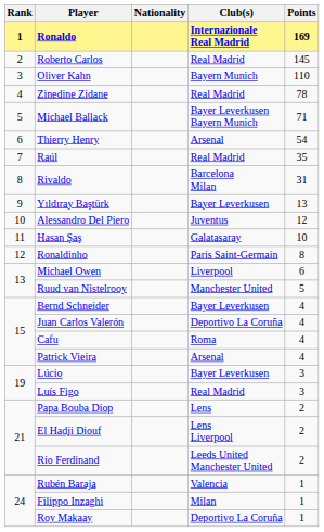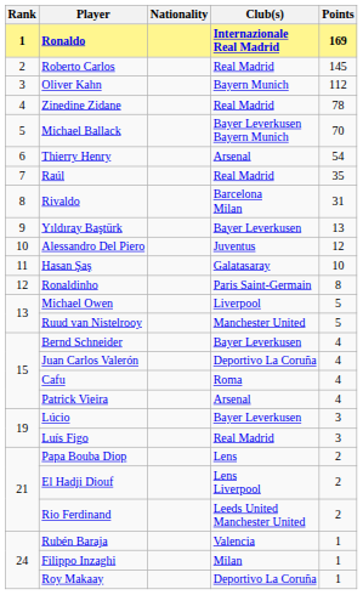Oliver Kahn | Points: 110 -> 112
Michael Ballack | Points: 71 -> 70
Michael Owen | Points: 6 -> 5
